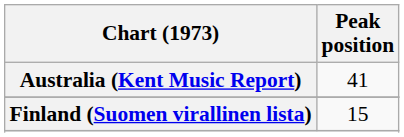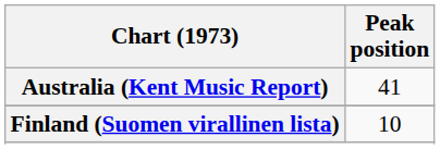Finland (Suomen virallinen lista) | Peak position: 15 -> 10
